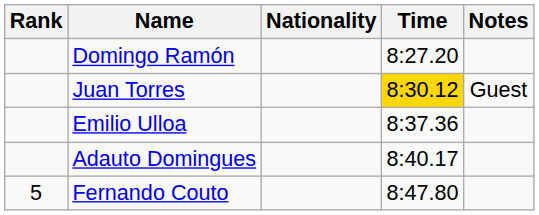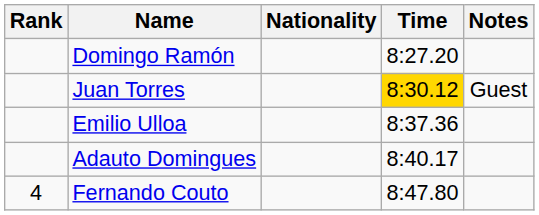Fernando Couto | Rank: 5 -> 4
